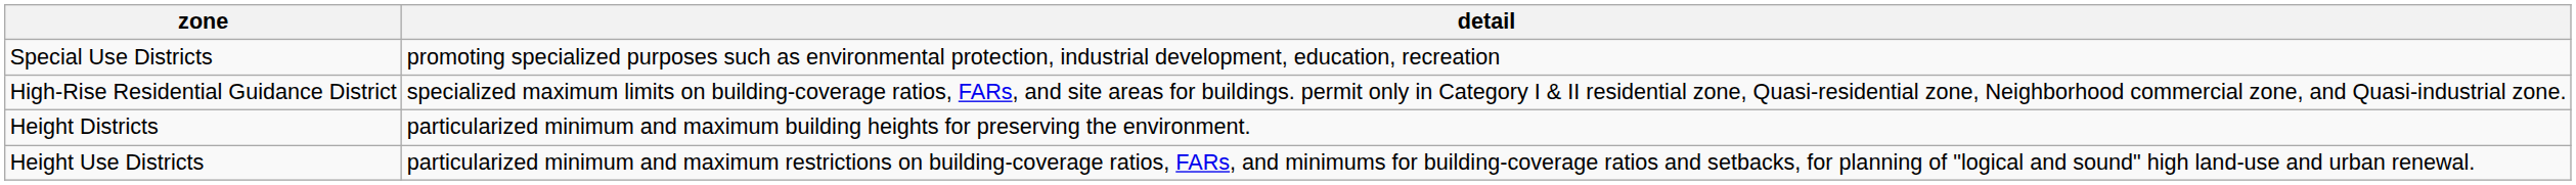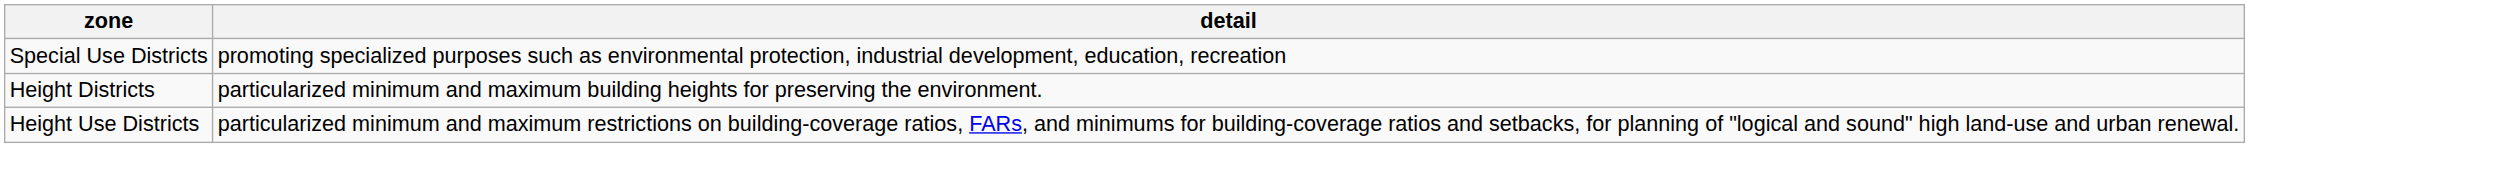- row: High-Rise Residential Guidance District | specialized maximum limits on building-coverage ratios, FARs, and site areas for buildings. permit only in Category I & II residential zone, Quasi-residential zone, Neighborhood commercial zone, and Quasi-industrial zone.
